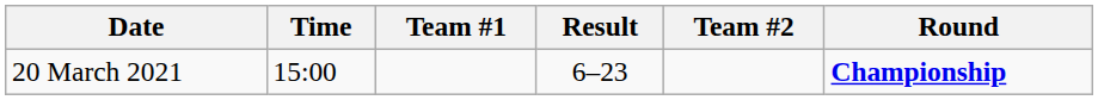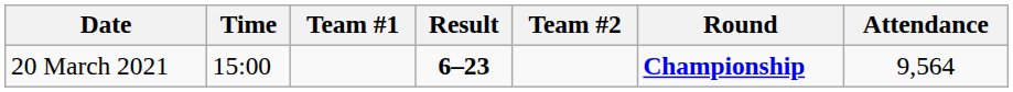+ column: Attendance | 9,564
20 March 2021 | Result: normal -> bold
